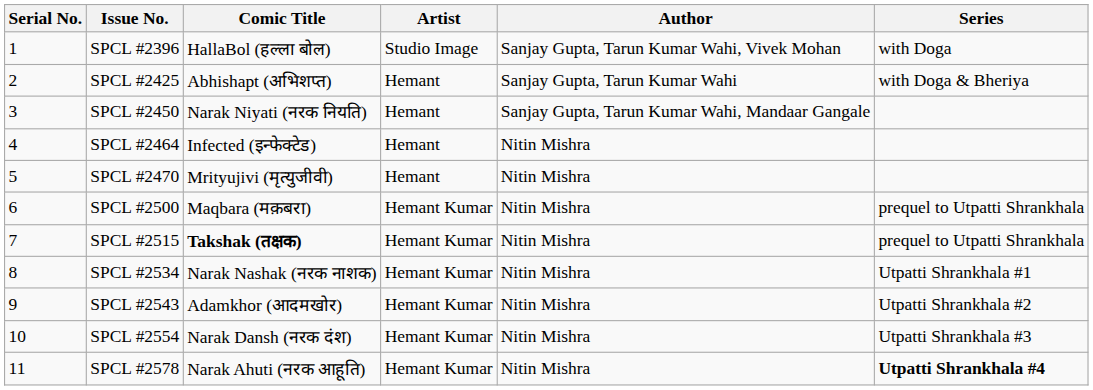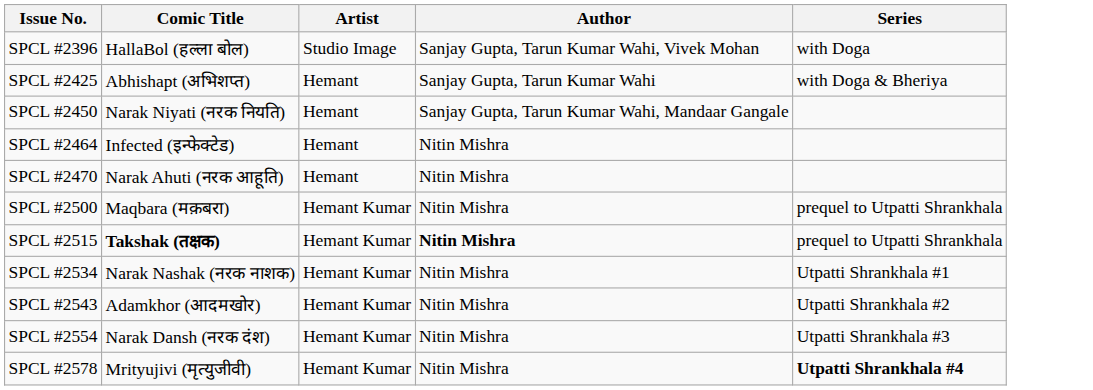- column: Serial No. | 1 | 2 | 3 | 4 | 5 | 6 | 7 | 8 | 9 | 10 | 11
SPCL #2470 | Comic Title: Mrityujivi (मृत्युजीवी) -> Narak Ahuti (नरक आहूति)
SPCL #2515 | Author: normal -> bold
SPCL #2578 | Comic Title: Narak Ahuti (नरक आहूति) -> Mrityujivi (मृत्युजीवी)
